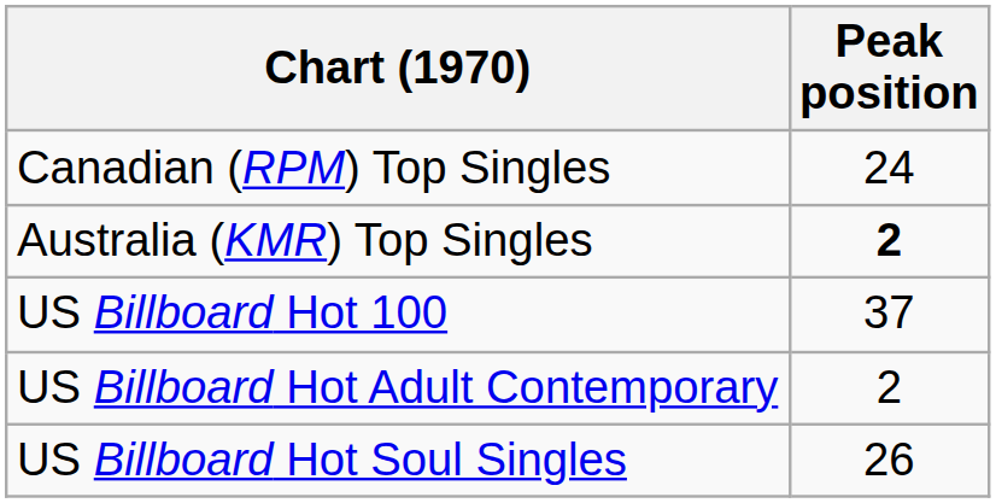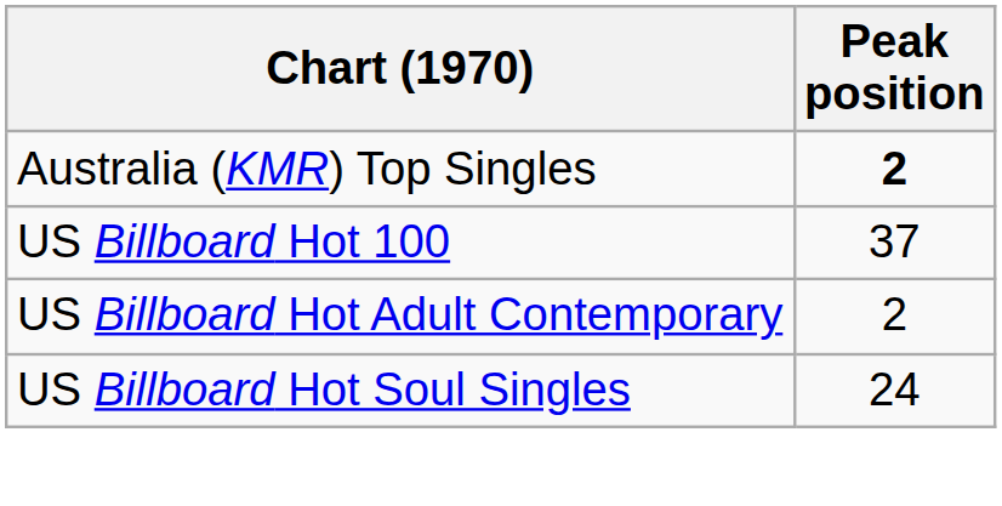- row: Canadian (RPM) Top Singles | 24
US Billboard Hot Soul Singles | Peak position: 26 -> 24
